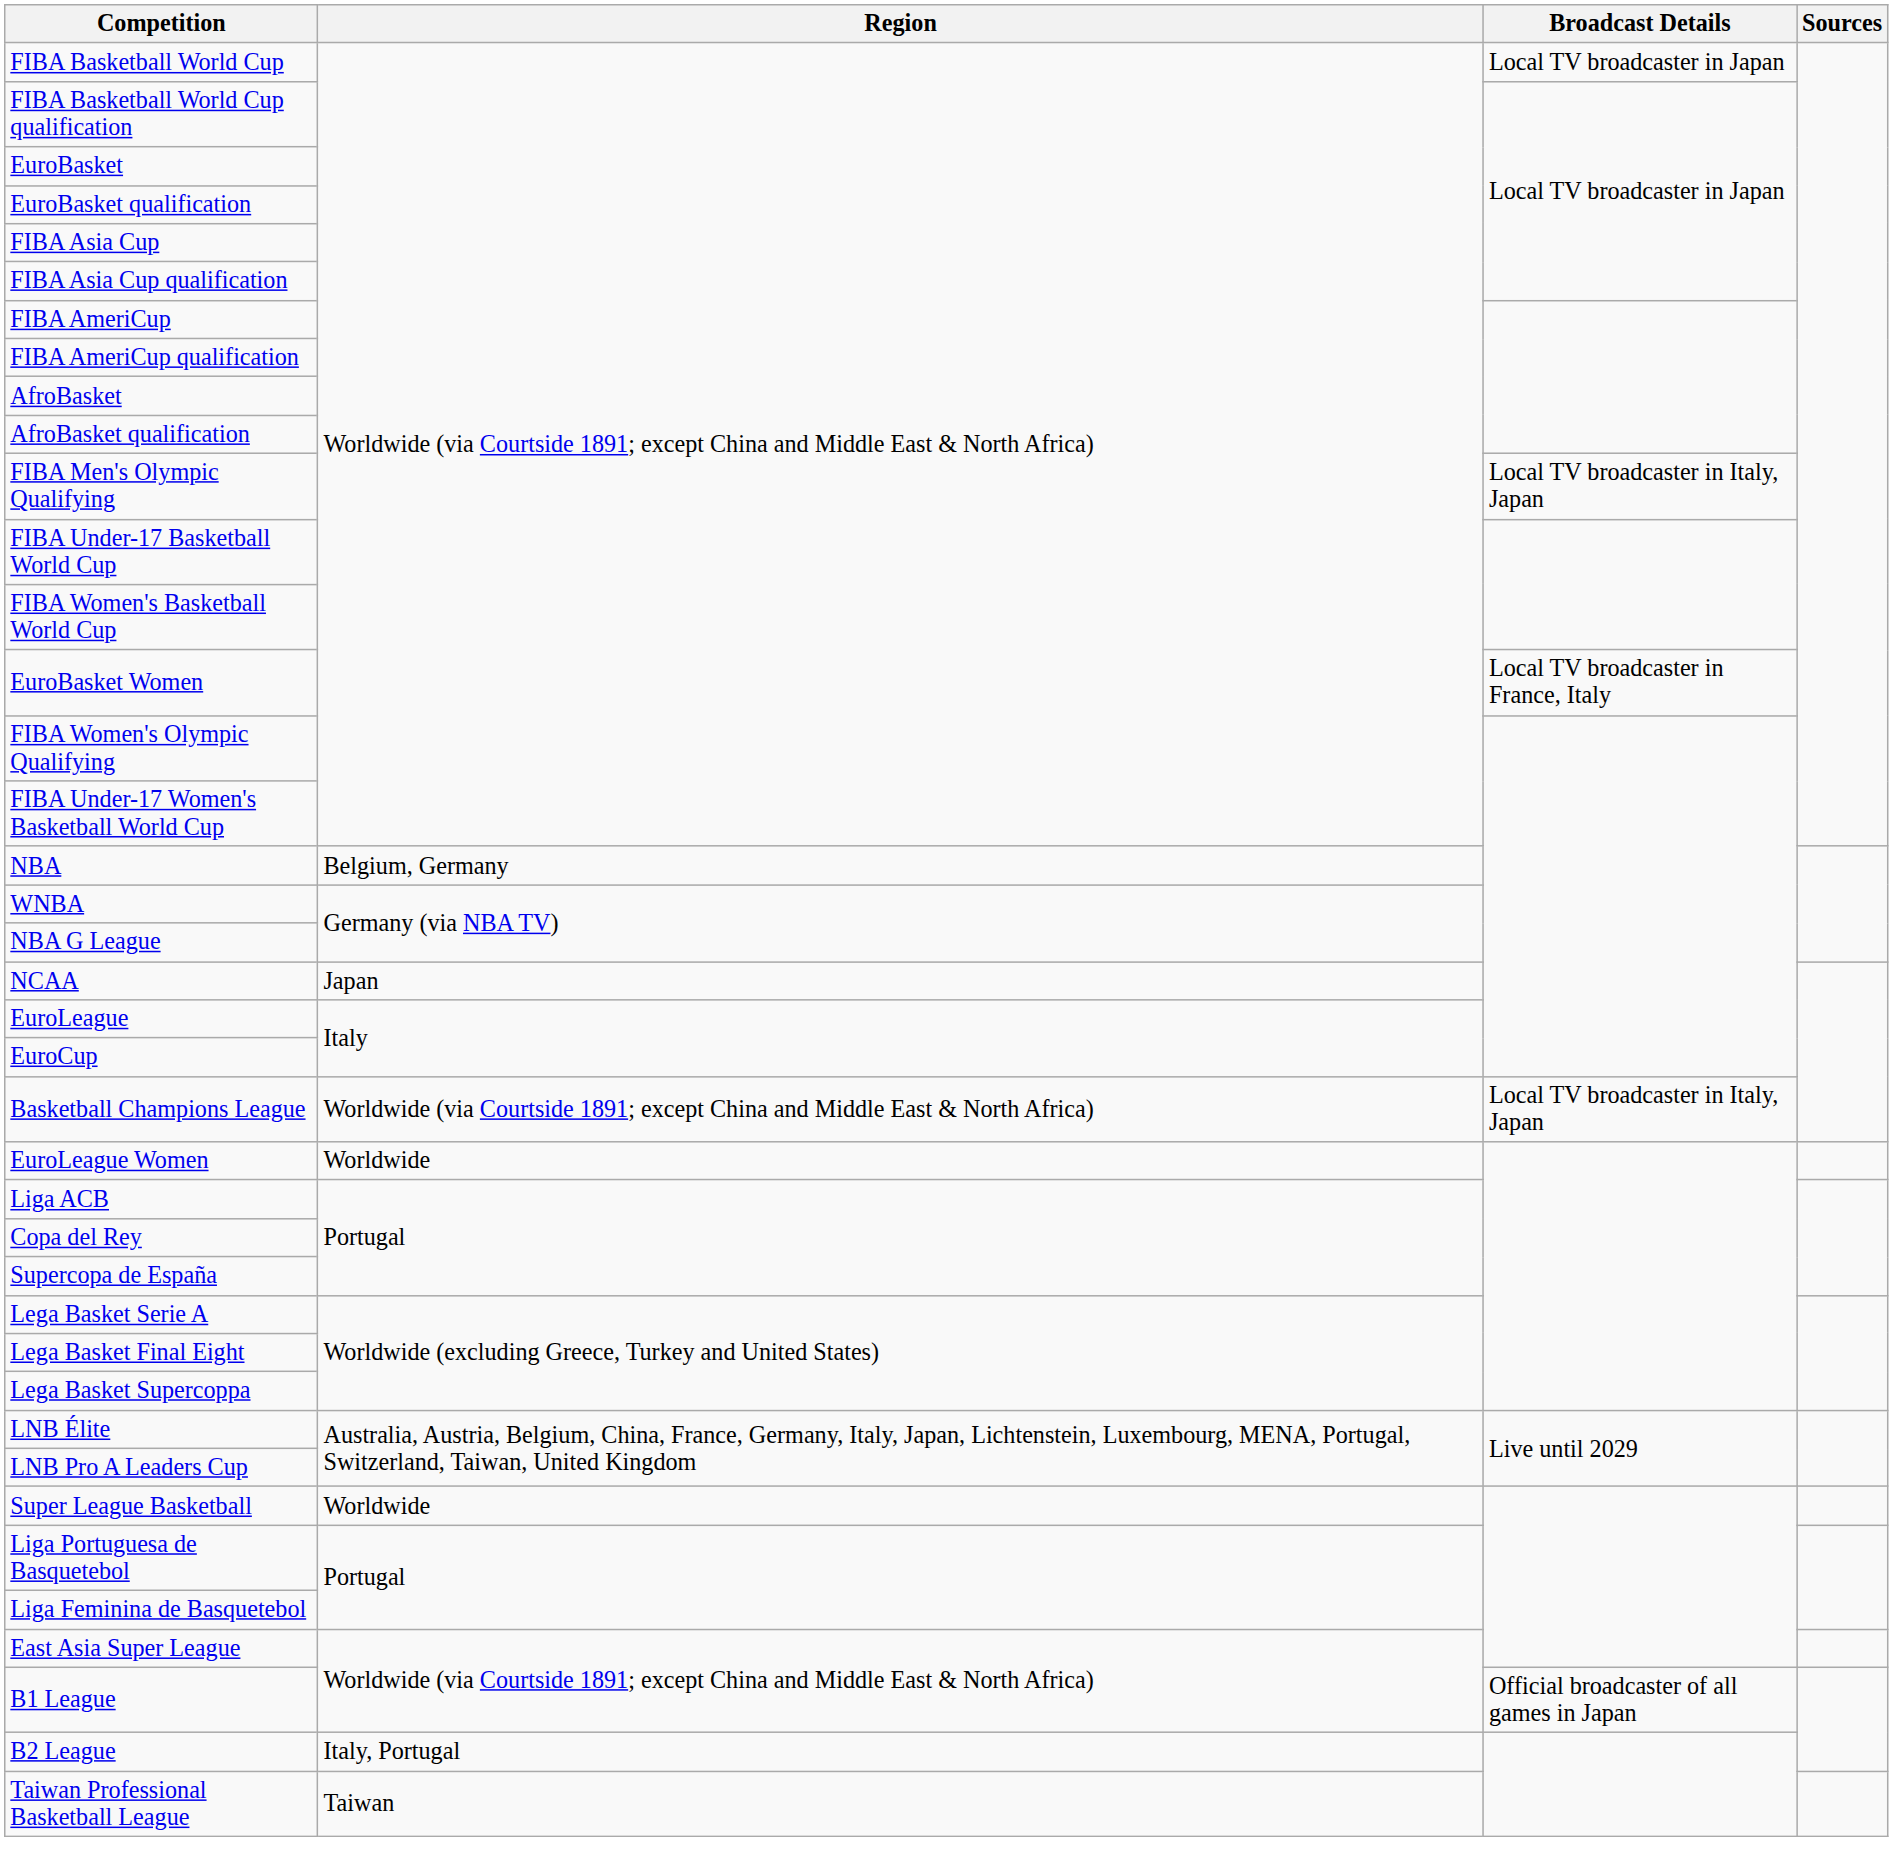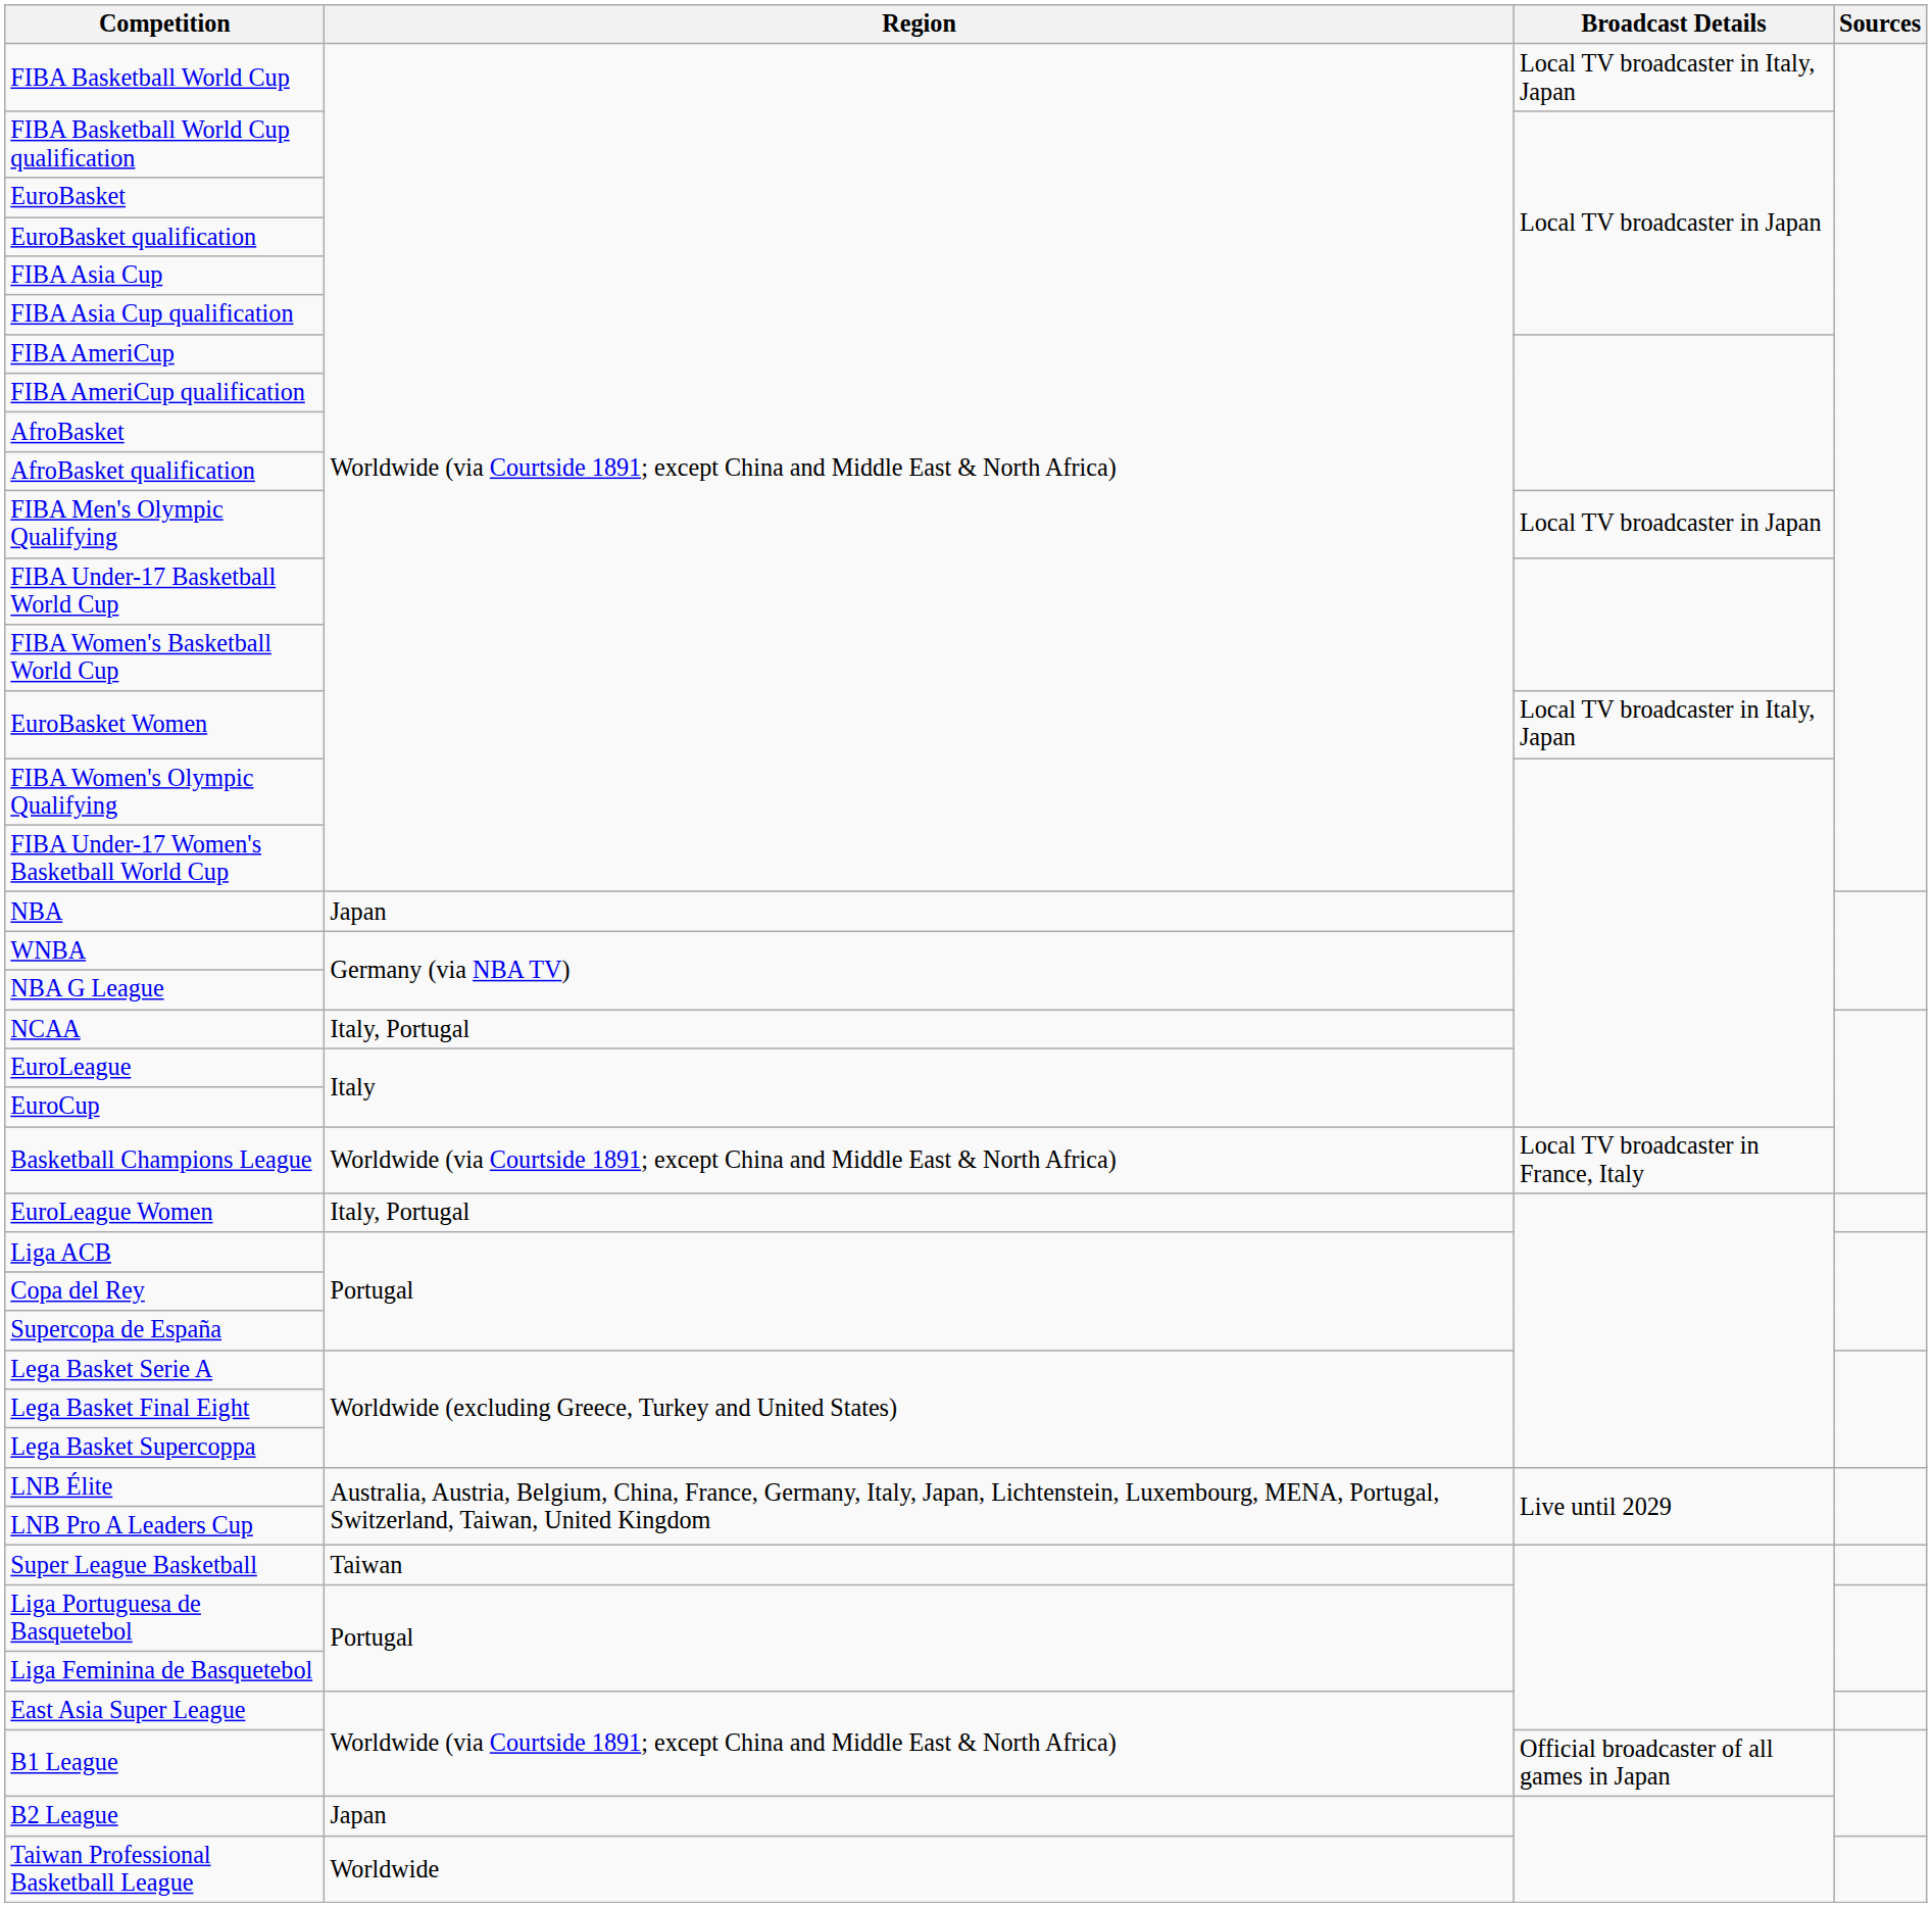FIBA Basketball World Cup | Broadcast Details: Local TV broadcaster in Japan -> Local TV broadcaster in Italy, Japan
FIBA Men's Olympic Qualifying | Broadcast Details: Local TV broadcaster in Italy, Japan -> Local TV broadcaster in Japan
EuroBasket Women | Broadcast Details: Local TV broadcaster in France, Italy -> Local TV broadcaster in Italy, Japan
NBA | Region: Belgium, Germany -> Japan
NCAA | Region: Japan -> Italy, Portugal
Basketball Champions League | Broadcast Details: Local TV broadcaster in Italy, Japan -> Local TV broadcaster in France, Italy
EuroLeague Women | Region: Worldwide -> Italy, Portugal
Super League Basketball | Region: Worldwide -> Taiwan
B2 League | Region: Italy, Portugal -> Japan
Taiwan Professional Basketball League | Region: Taiwan -> Worldwide
